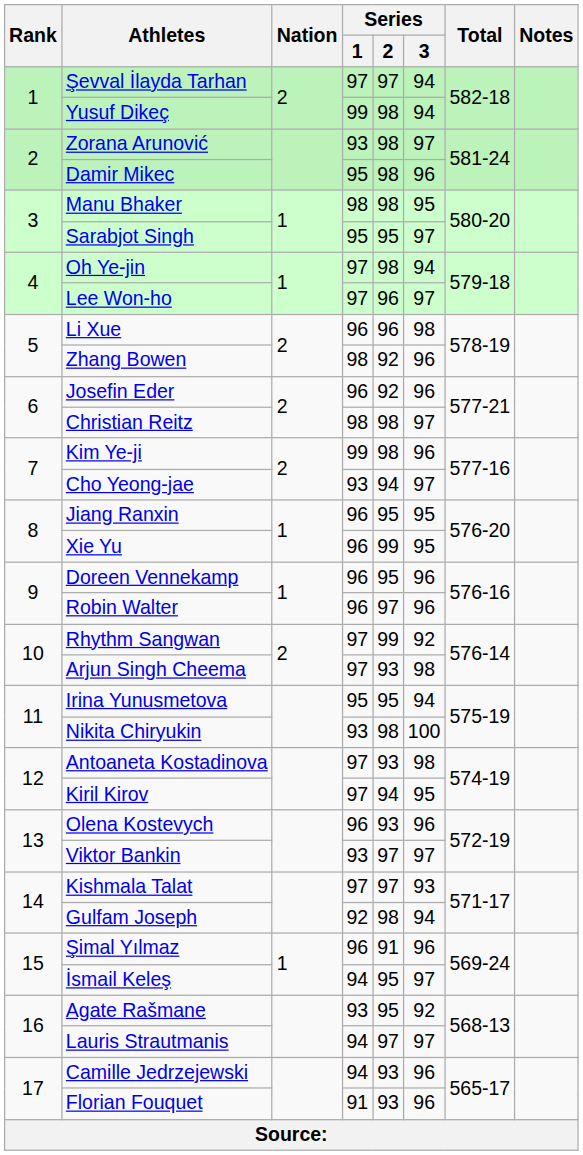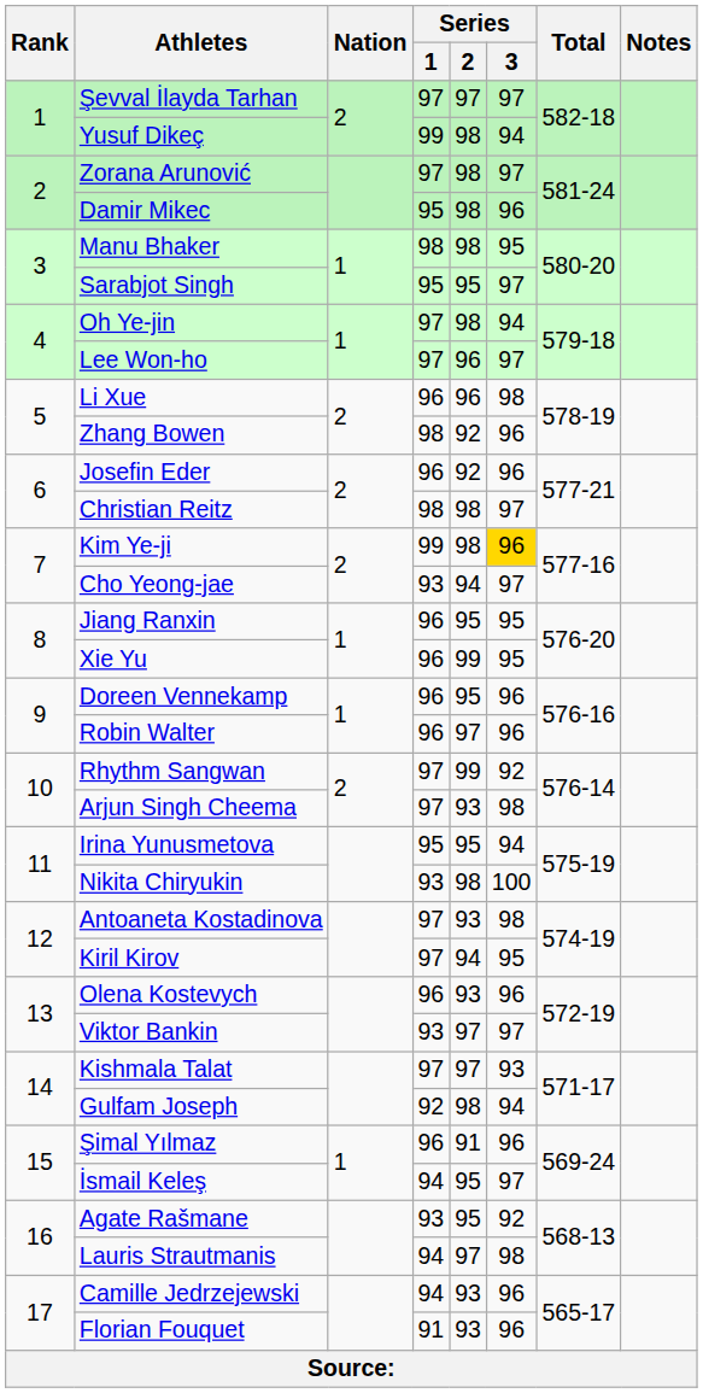Şevval İlayda Tarhan | Series / 3: 94 -> 97
Zorana Arunović | Series / 1: 93 -> 97
Kim Ye-ji | Series / 3: no background -> gold background
Lauris Strautmanis | Series / 3: 97 -> 98
